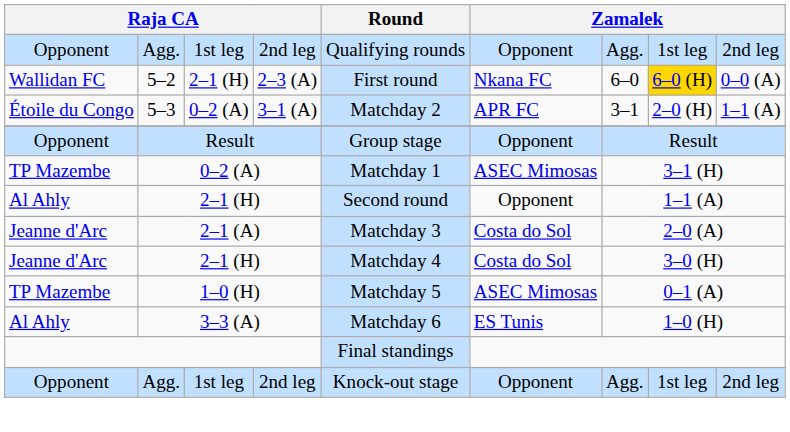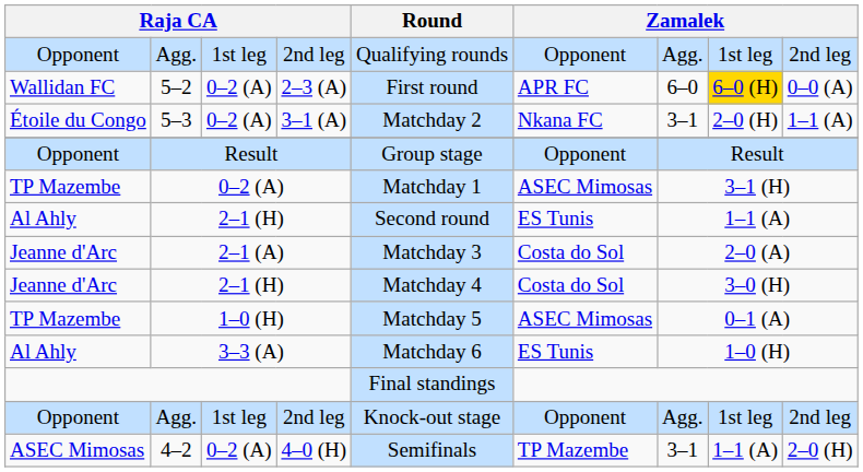5–2 | column 3: 2–1 (H) -> 0–2 (A)
5–2 | column 6: Nkana FC -> APR FC
5–3 | column 6: APR FC -> Nkana FC
Al Ahly / 2–1 (H) | column 6: Opponent -> ES Tunis
+ row: ASEC Mimosas | 4–2 | 0–2 (A) | 4–0 (H) | Semifinals | TP Mazembe | 3–1 | 1–1 (A) | 2–0 (H)
